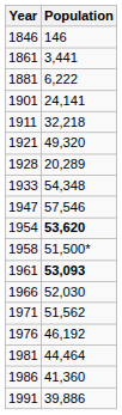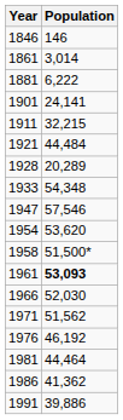1861 | Population: 3,441 -> 3,014
1911 | Population: 32,218 -> 32,215
1921 | Population: 49,320 -> 44,484
1954 | Population: bold -> normal
1986 | Population: 41,360 -> 41,362
